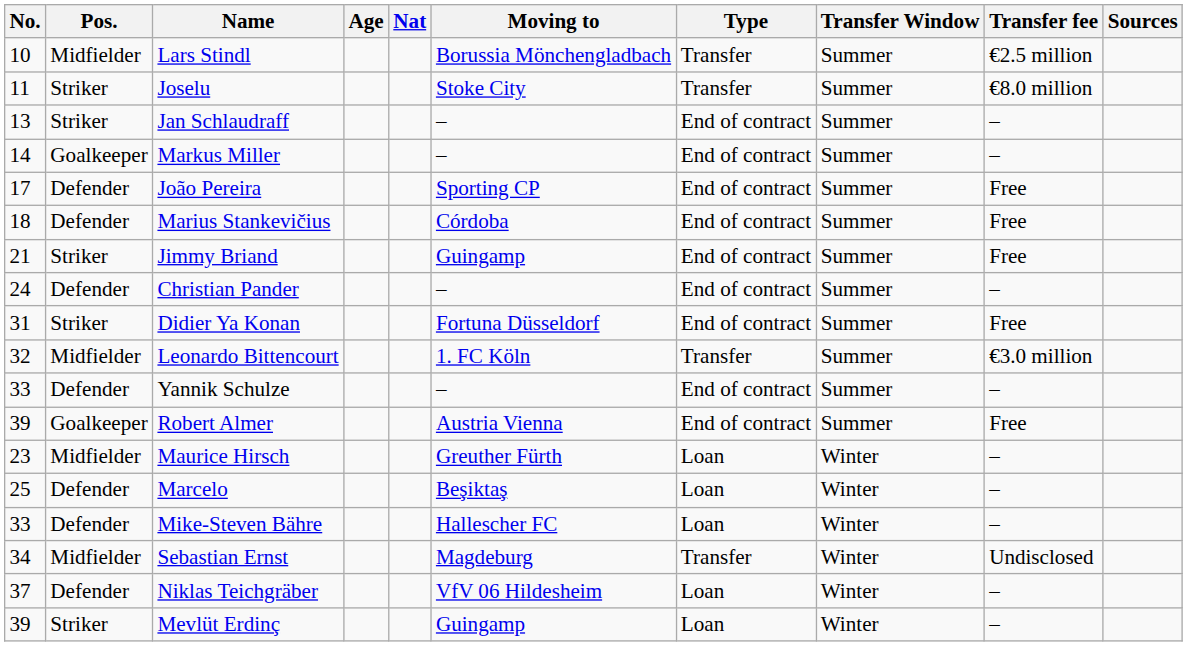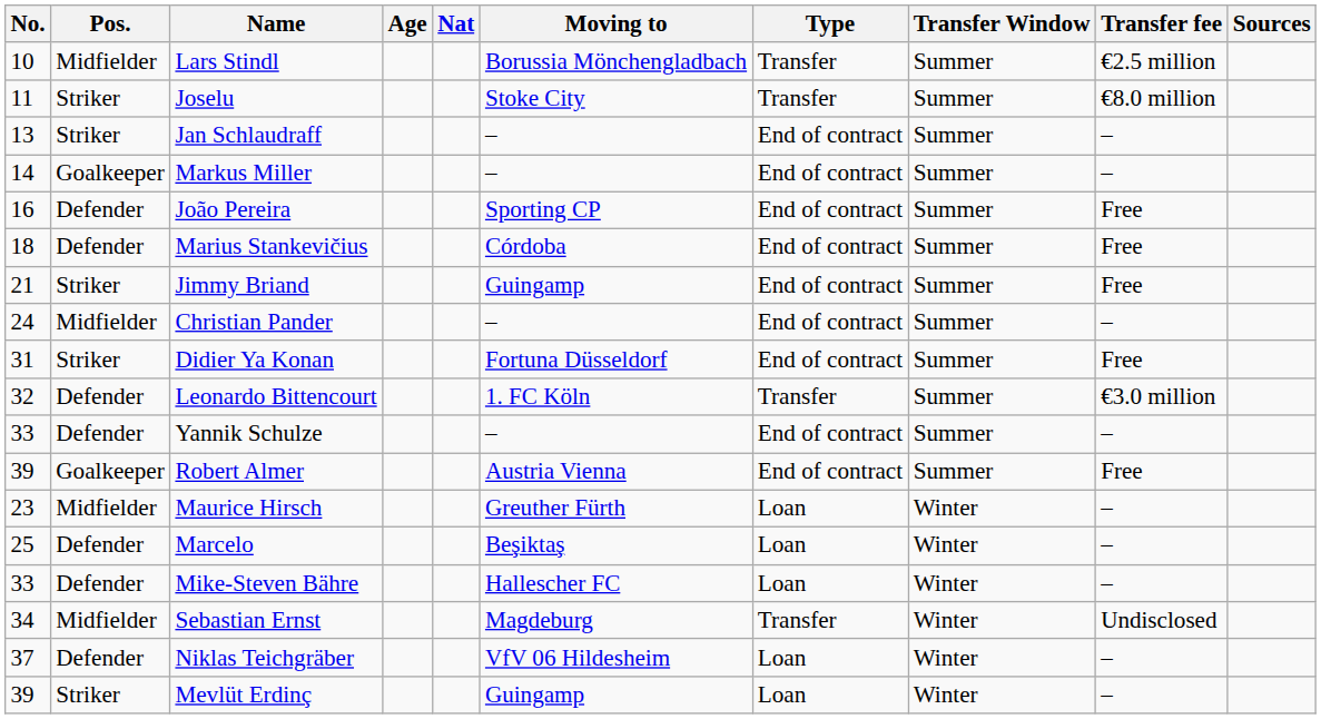João Pereira | No.: 17 -> 16
Christian Pander | Pos.: Defender -> Midfielder
Leonardo Bittencourt | Pos.: Midfielder -> Defender
